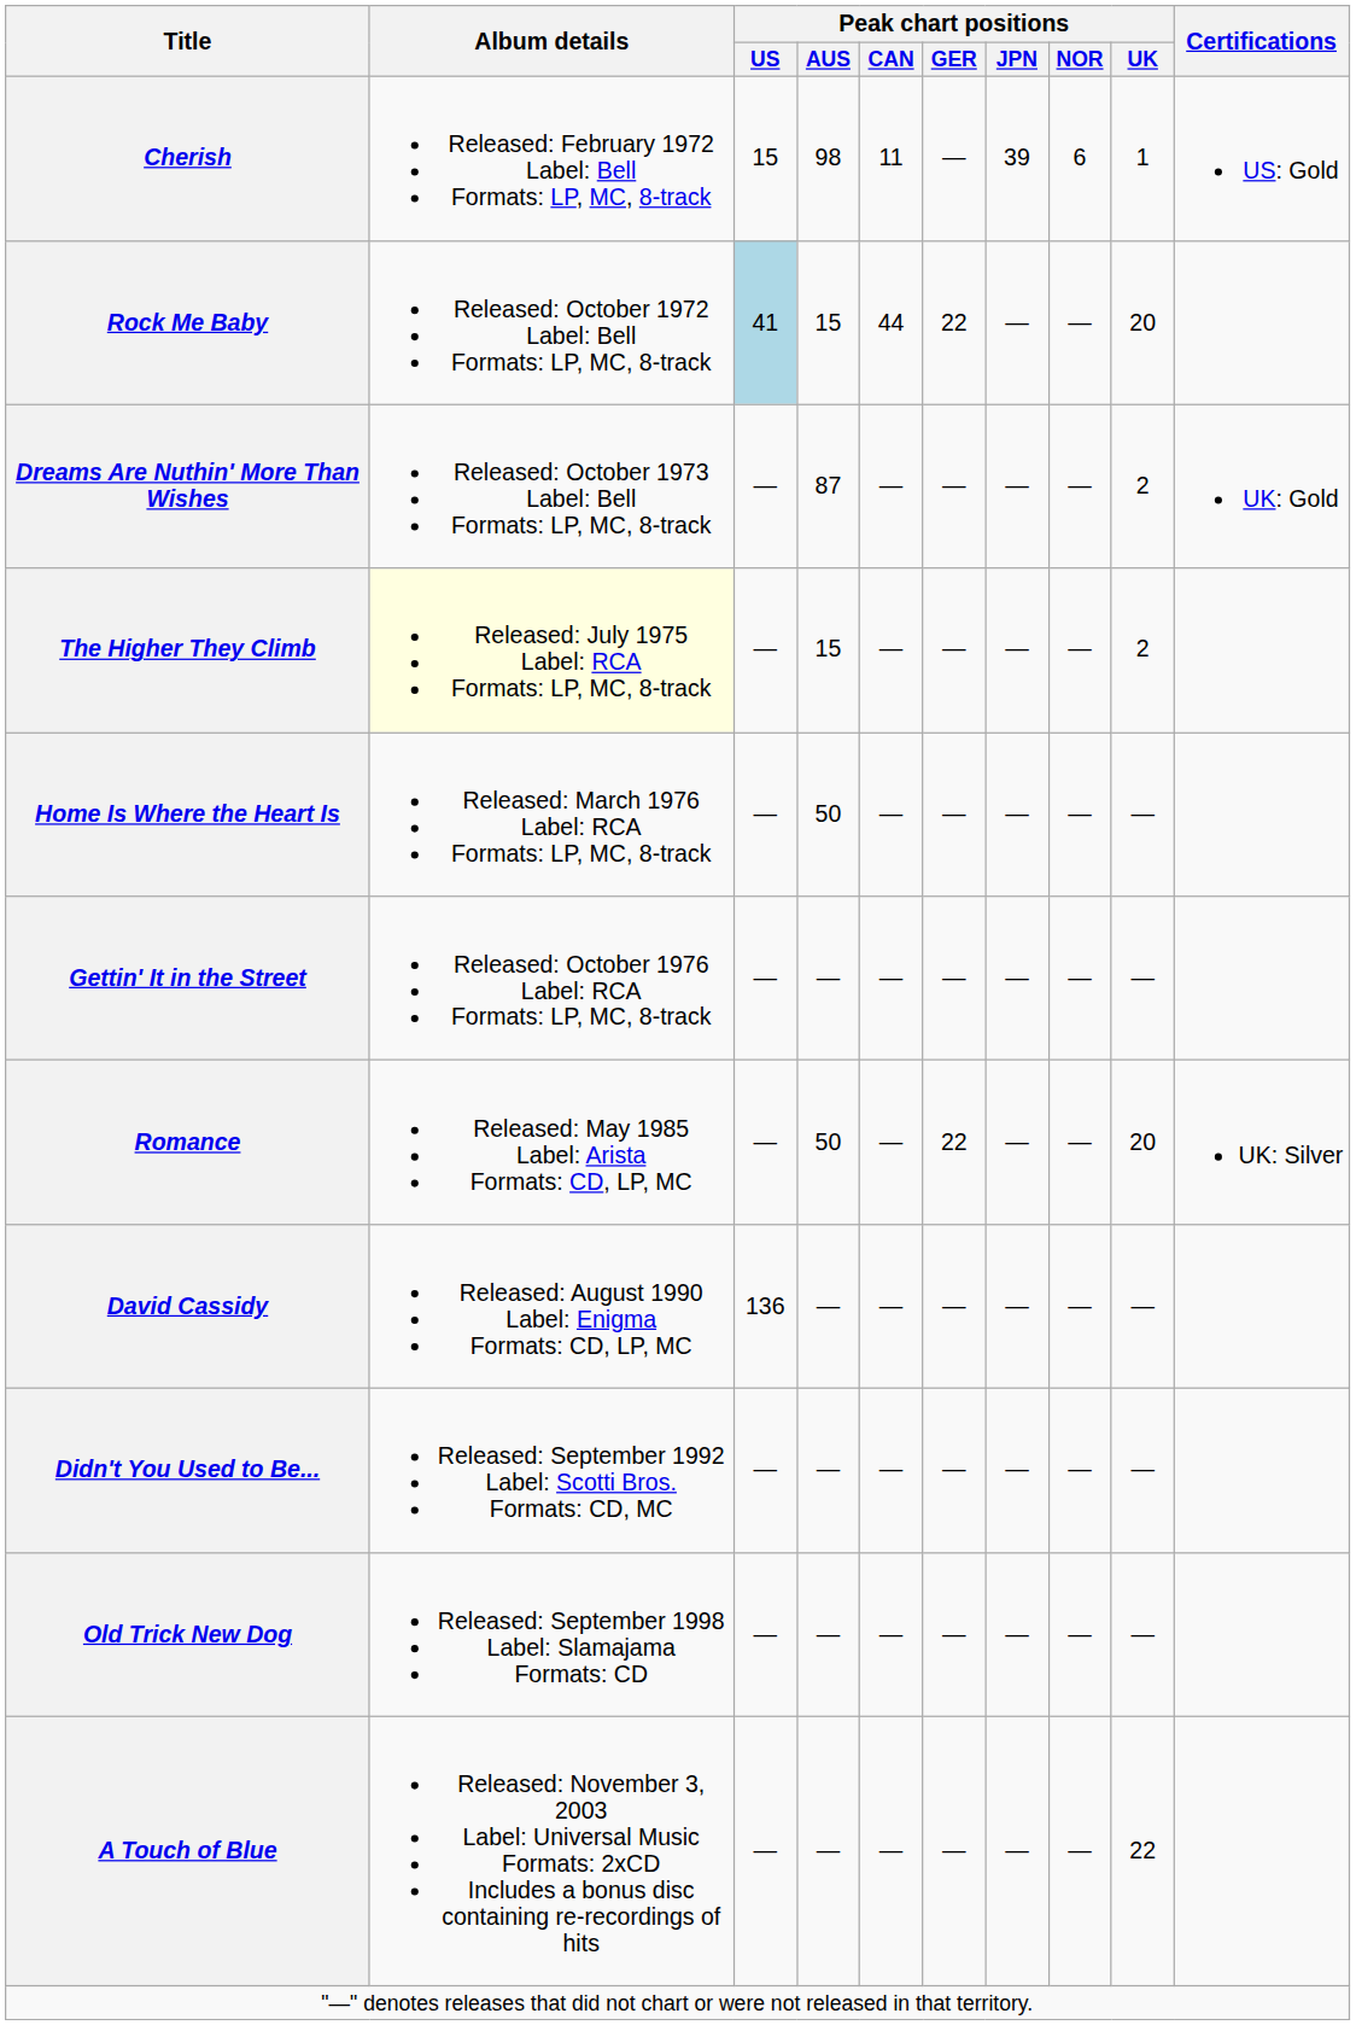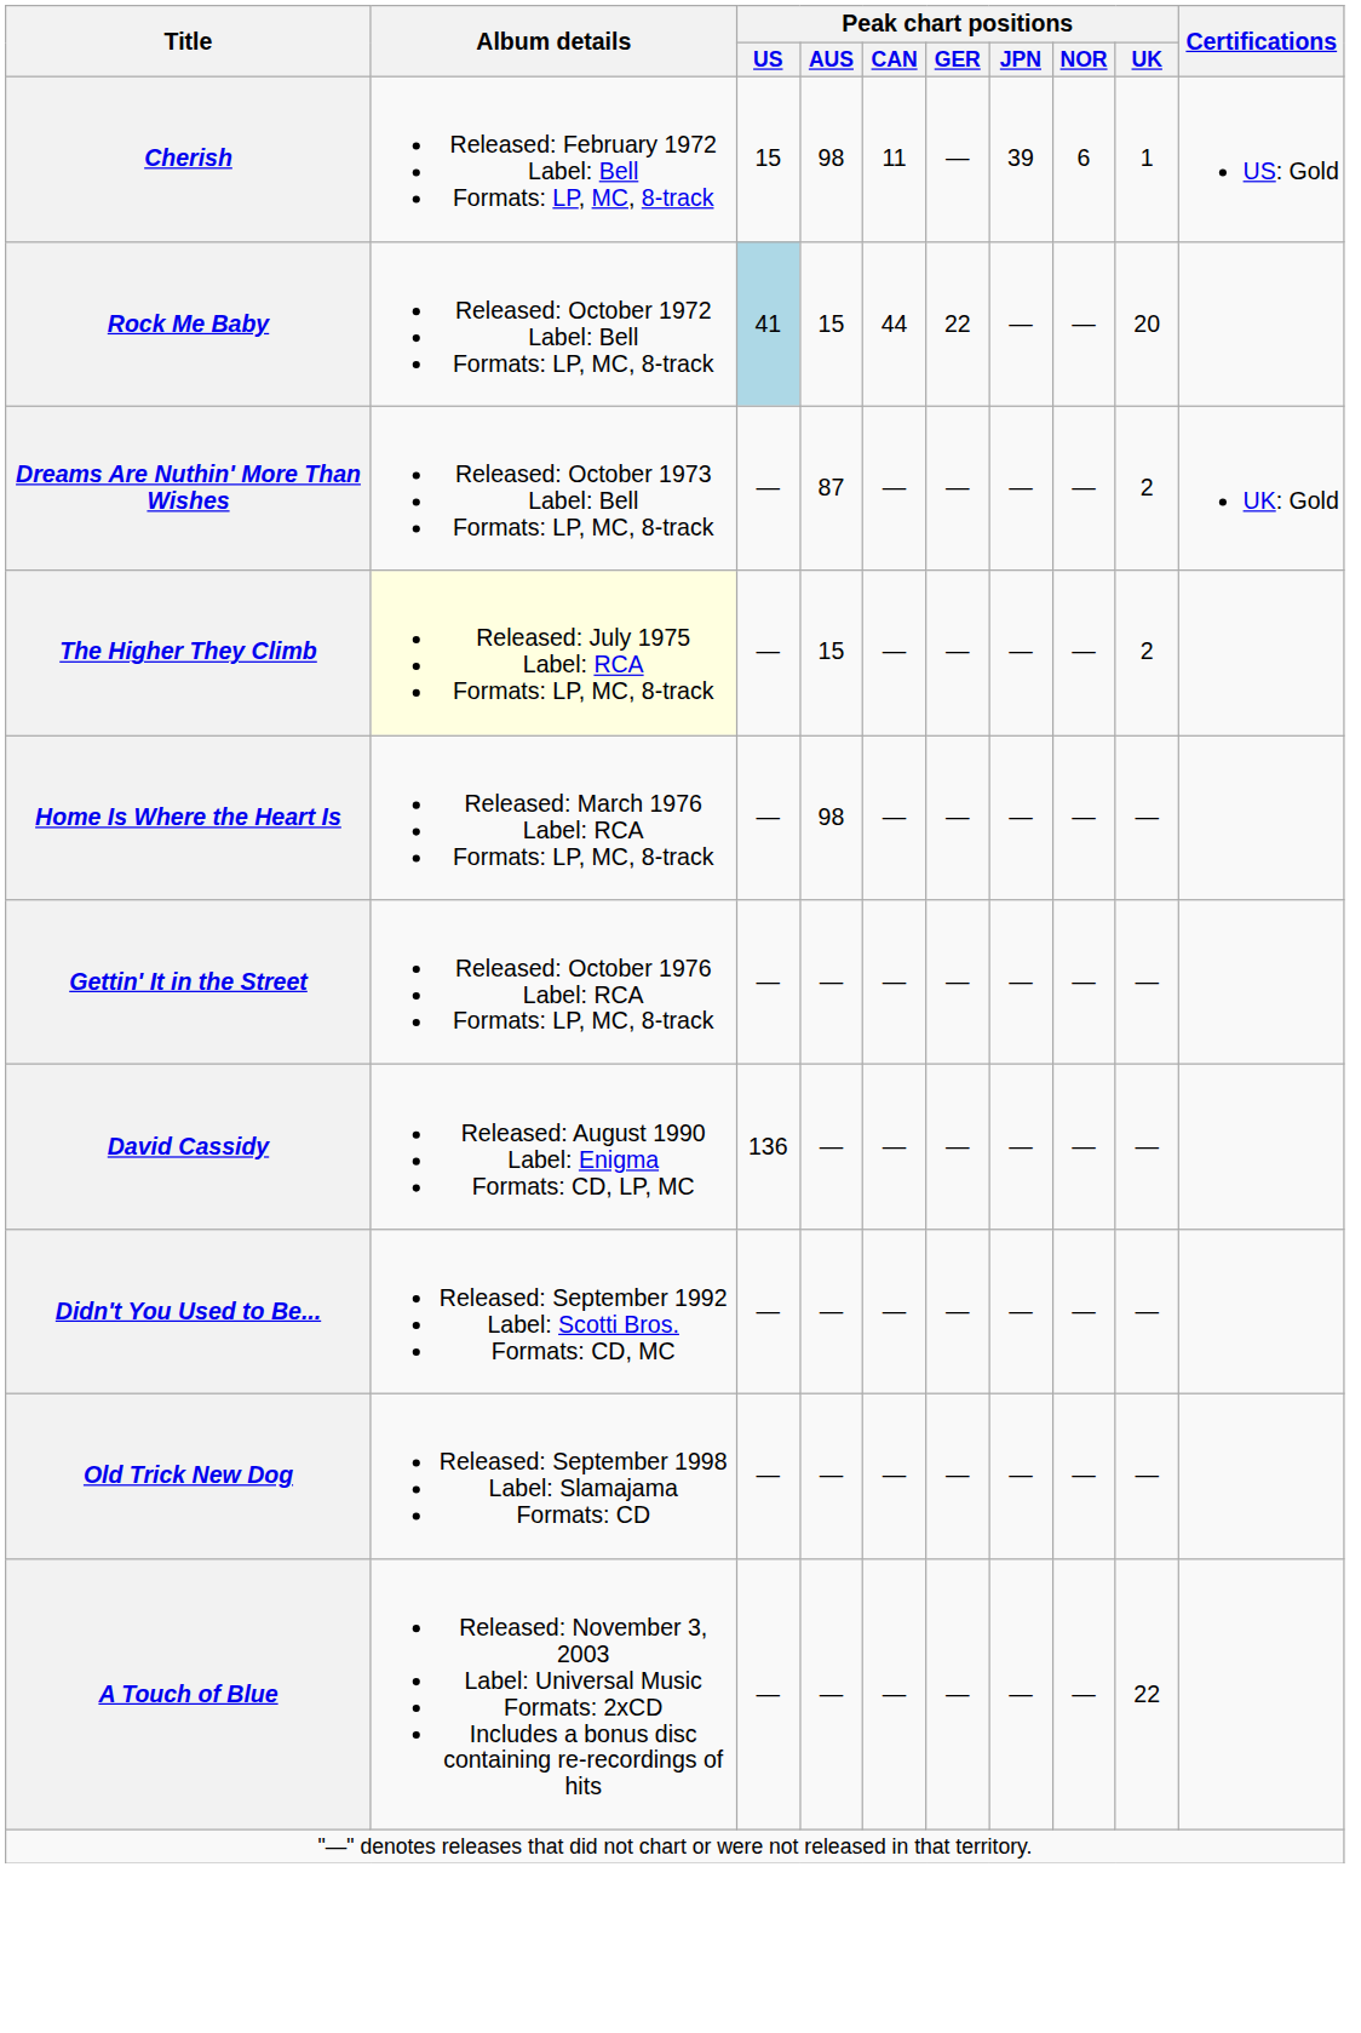Home Is Where the Heart Is | Peak chart positions / AUS: 50 -> 98
- row: Romance | Released: May 1985 Label: Arista Formats: CD, LP, MC | — | 50 | — | 22 | — | — | 20 | UK: Silver
